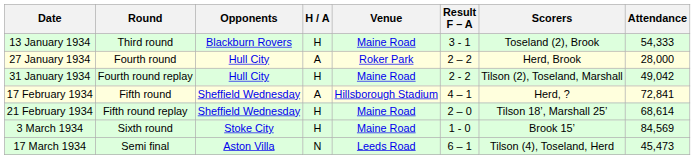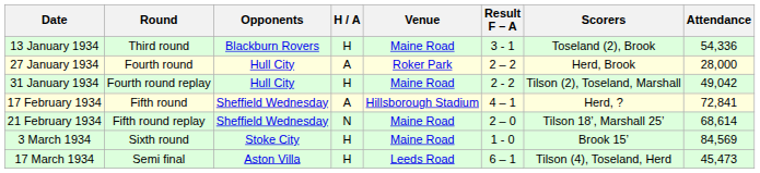13 January 1934 | Attendance: 54,333 -> 54,336
21 February 1934 | H / A: H -> N
17 March 1934 | H / A: N -> H
